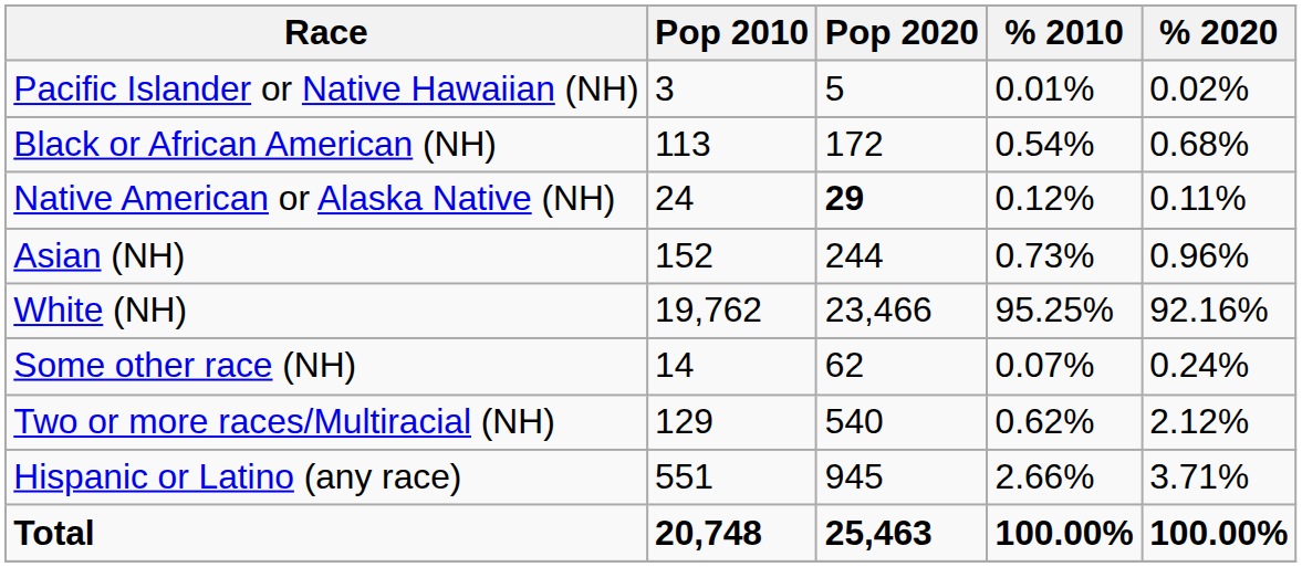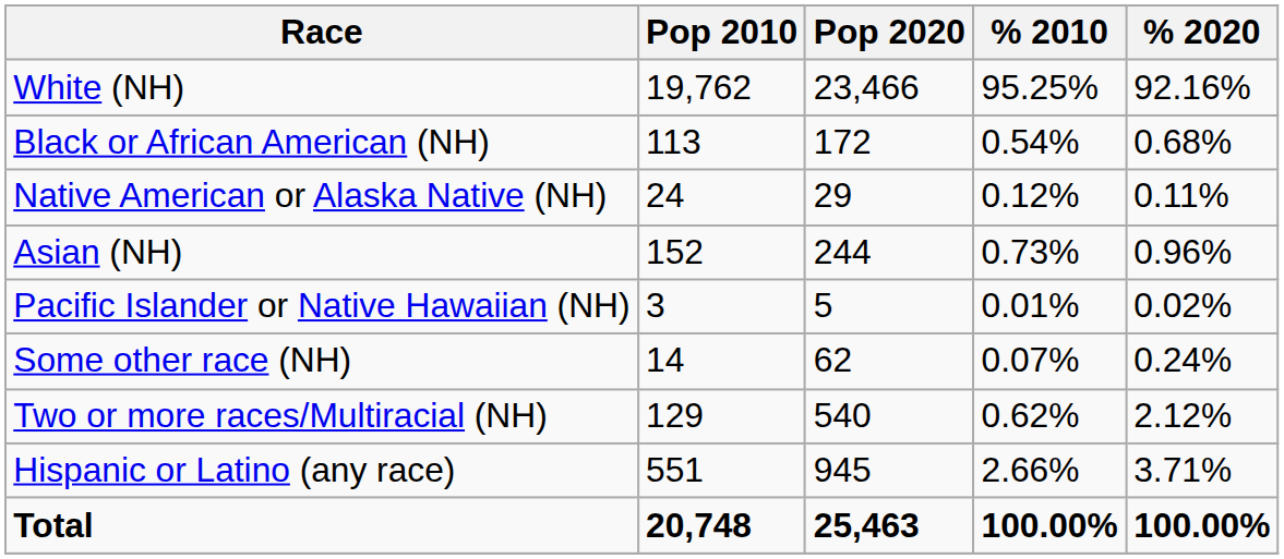rows swapped: White (NH) <-> Pacific Islander or Native Hawaiian (NH)
Native American or Alaska Native (NH) | Pop 2020: bold -> normal
